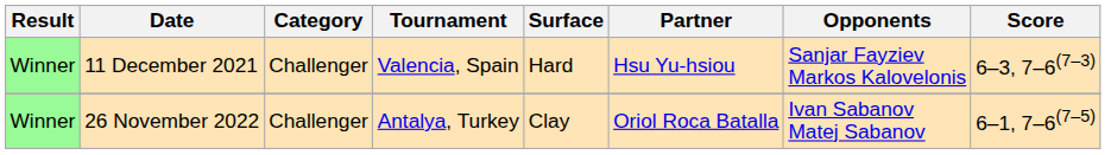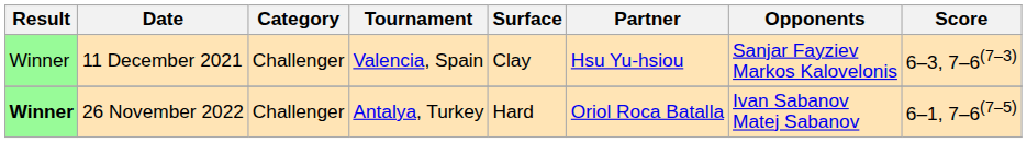11 December 2021 | Surface: Hard -> Clay
26 November 2022 | Result: normal -> bold
26 November 2022 | Surface: Clay -> Hard
